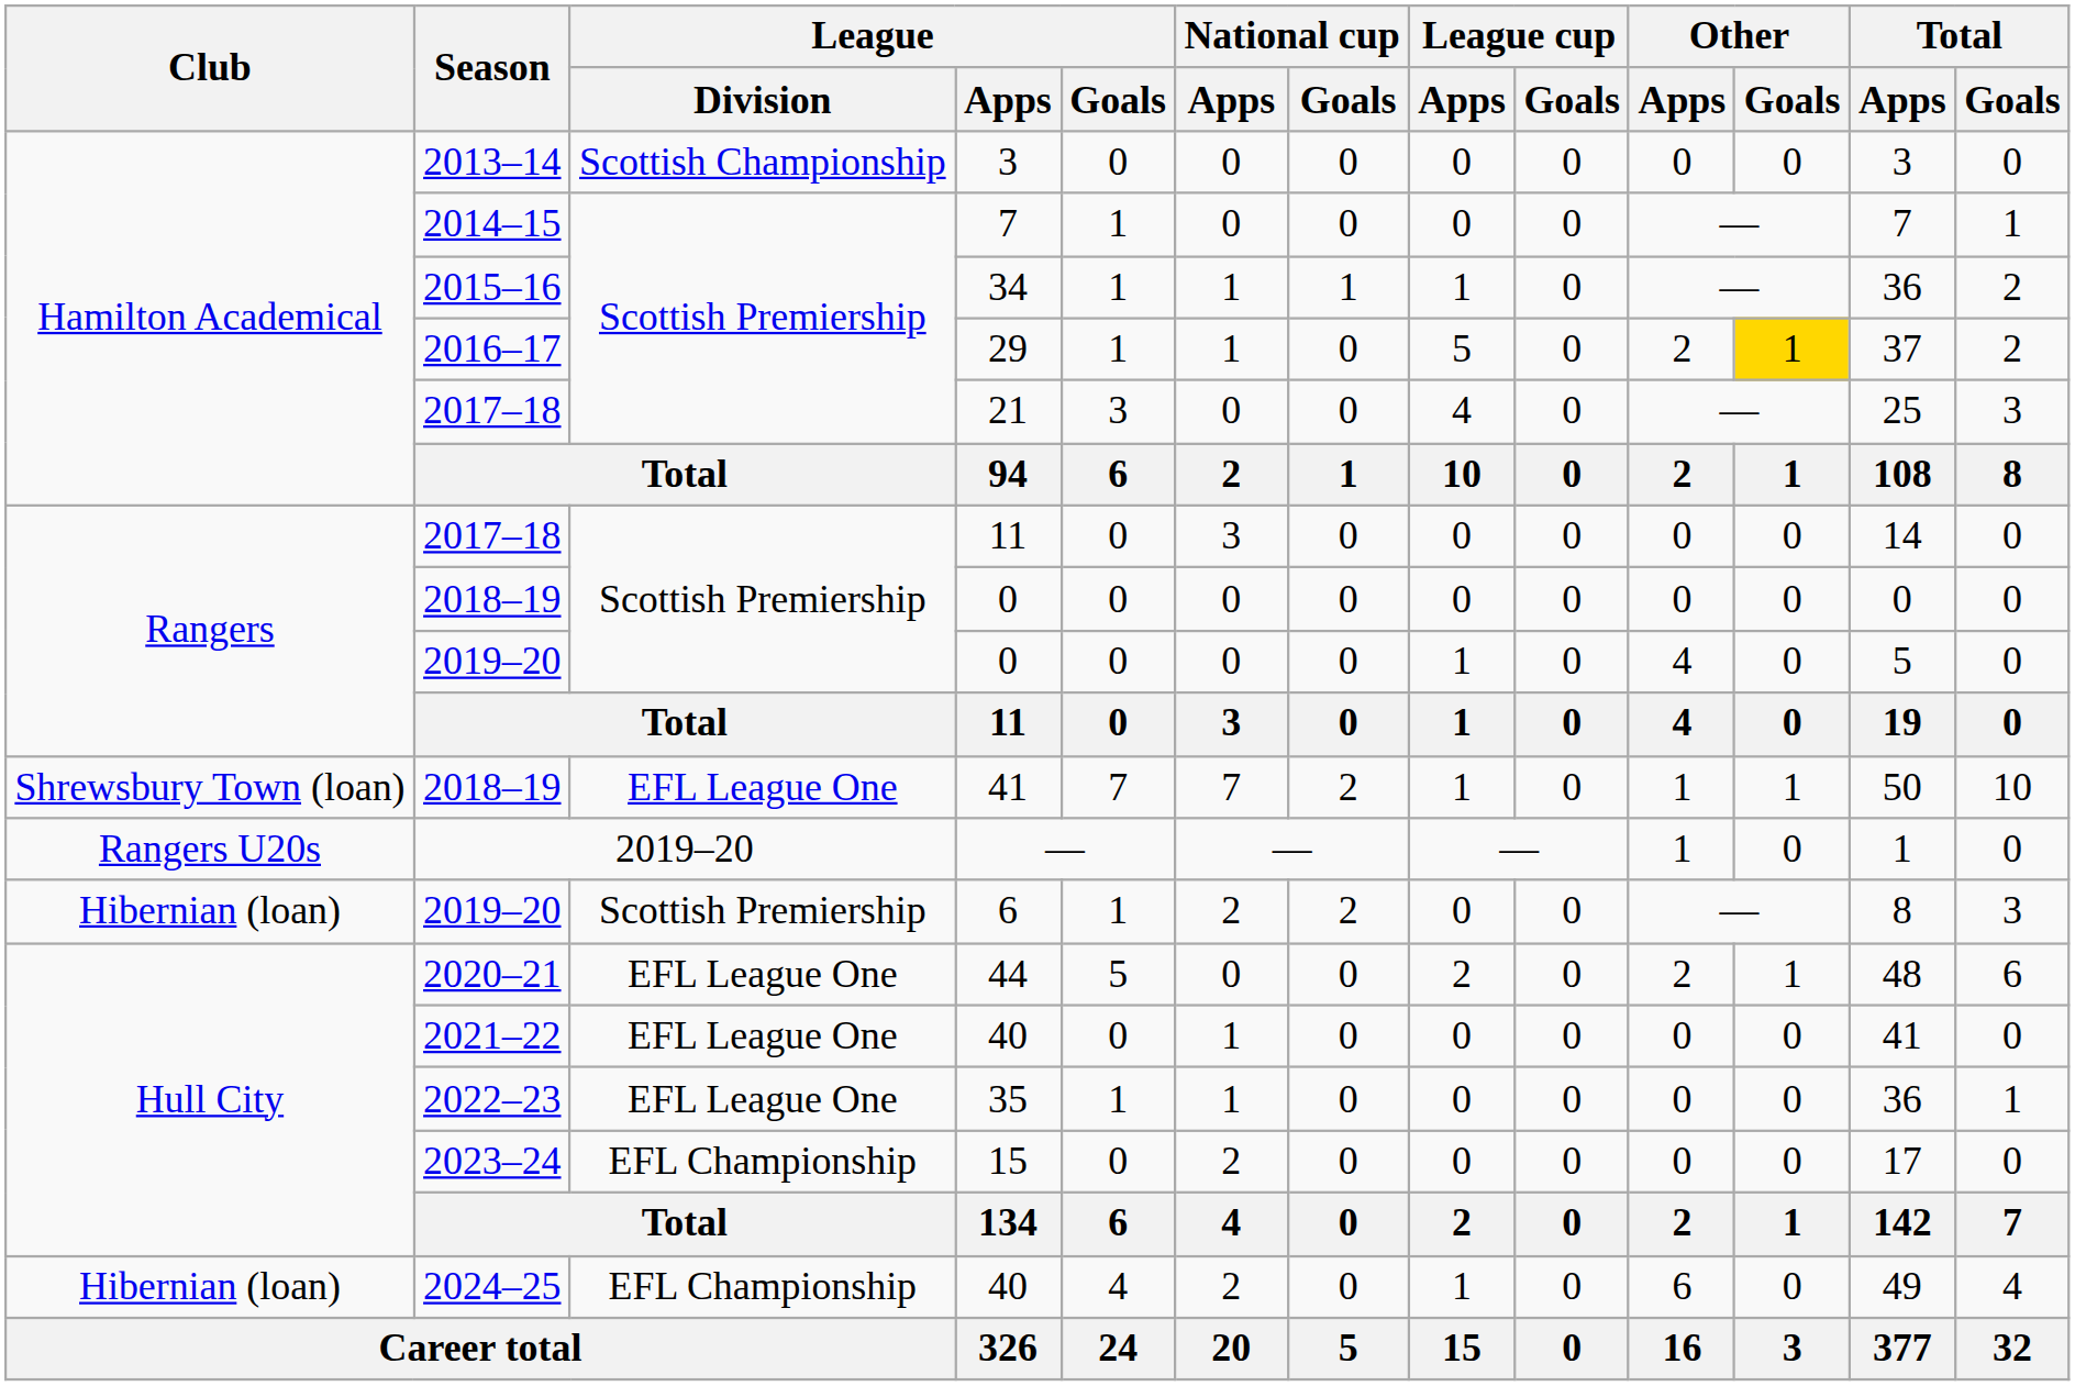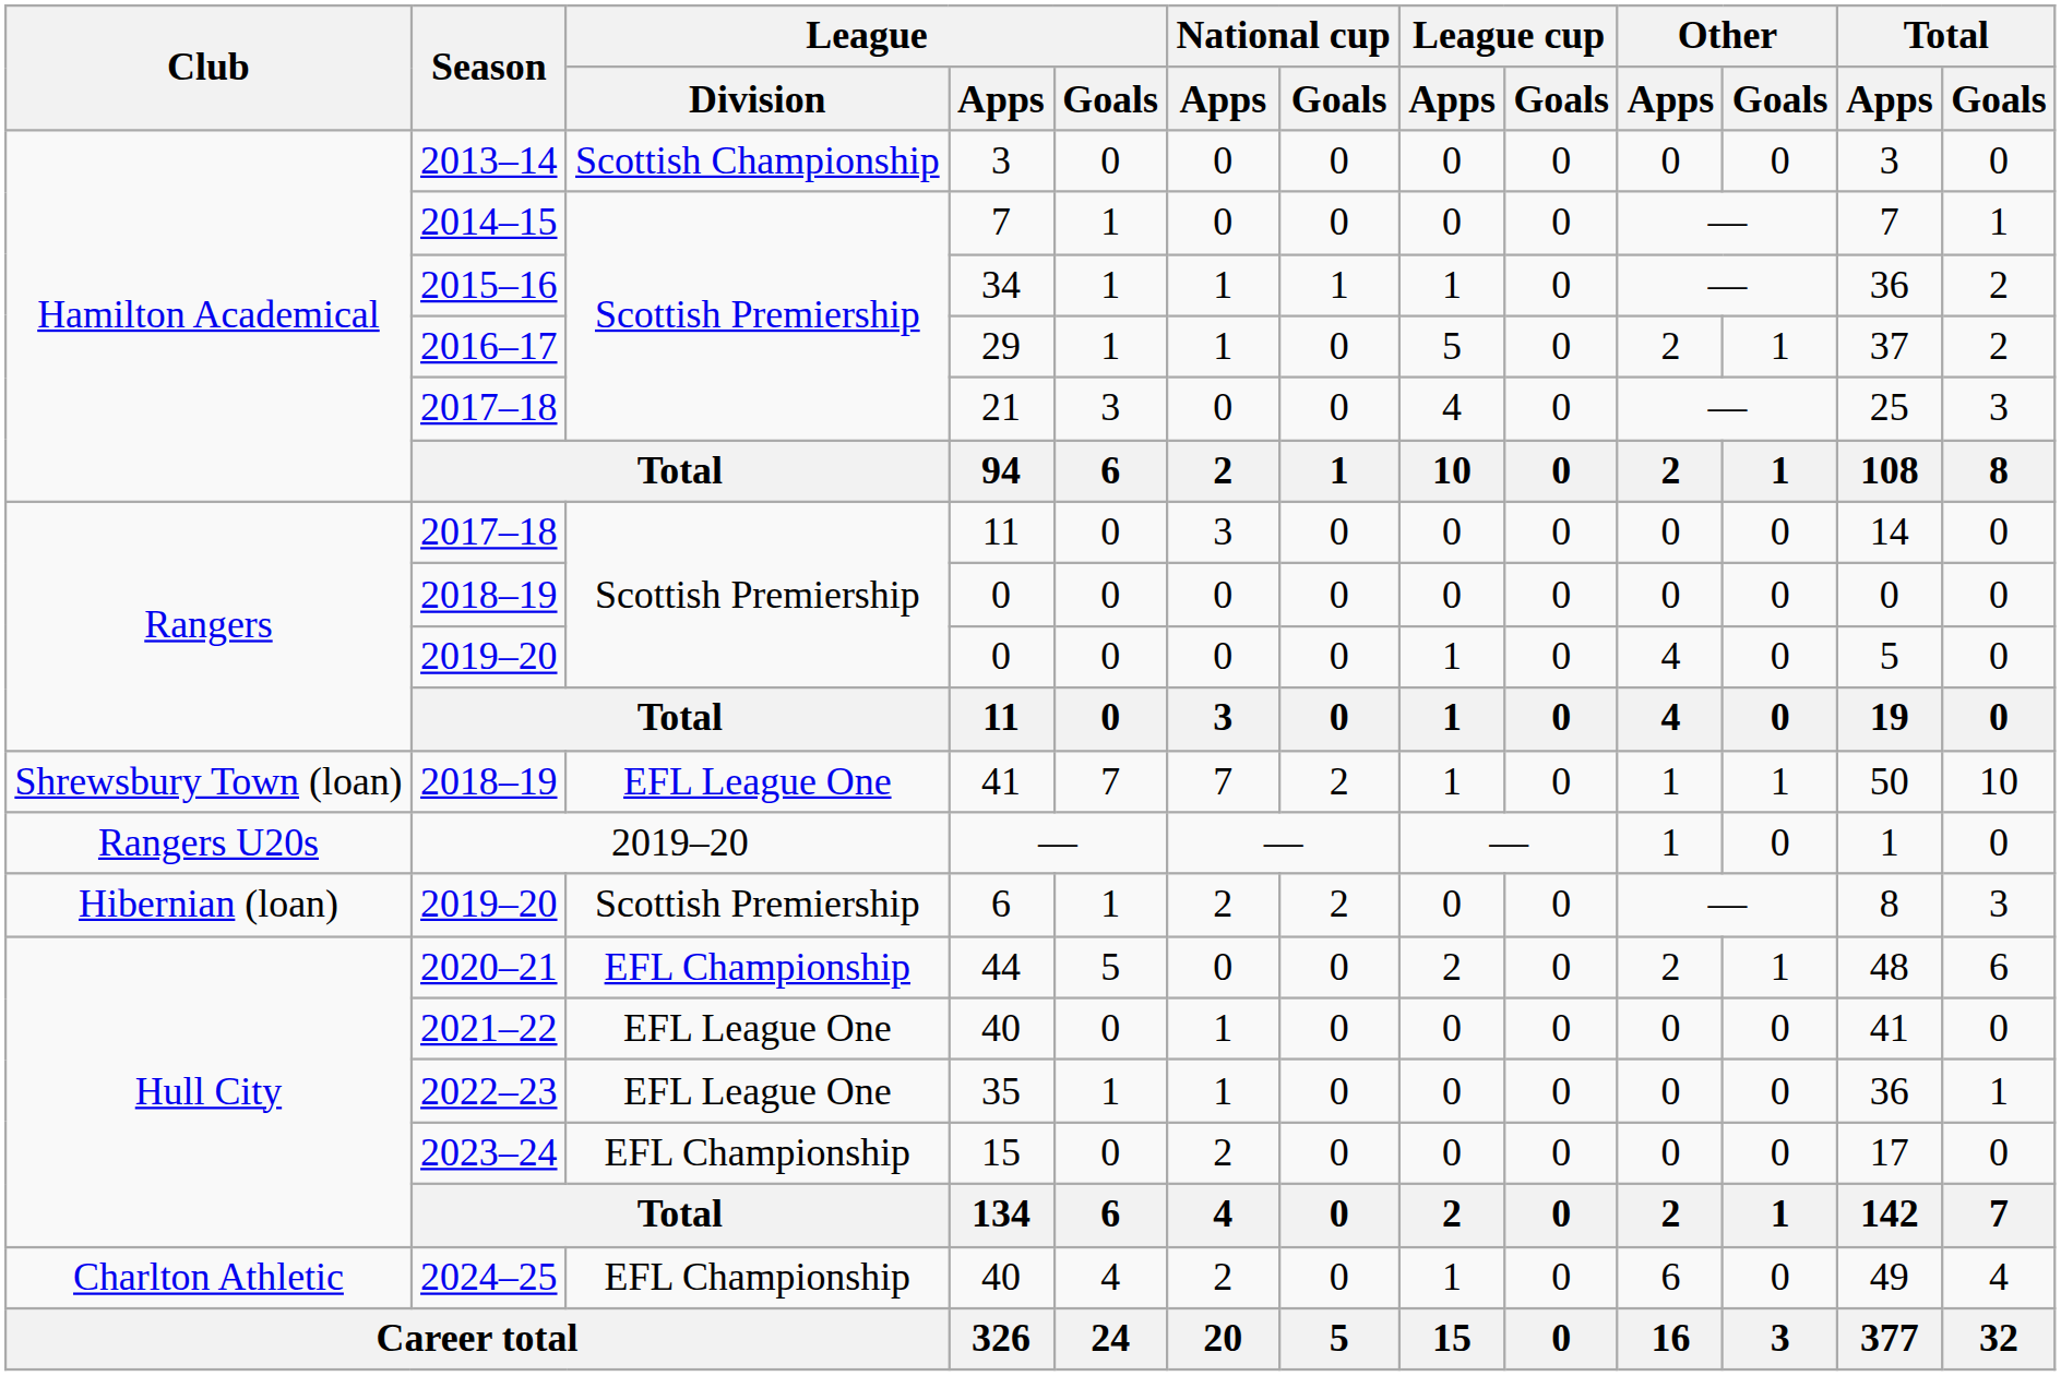29 | Other / Goals: gold background -> no background
44 | League / Division: EFL League One -> EFL Championship
2024–25 / 40 | Club: Hibernian (loan) -> Charlton Athletic
